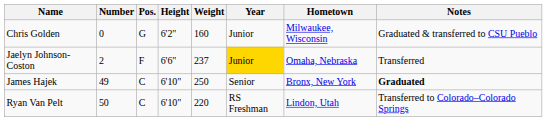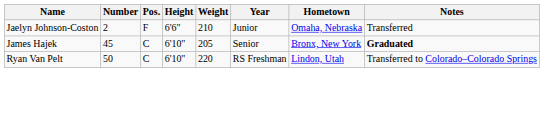- row: Chris Golden | 0 | G | 6'2" | 160 | Junior | Milwaukee, Wisconsin | Graduated & transferred to CSU Pueblo
Jaelyn Johnson-Coston | Weight: 237 -> 210
Jaelyn Johnson-Coston | Year: gold background -> no background
James Hajek | Number: 49 -> 45
James Hajek | Weight: 250 -> 205
